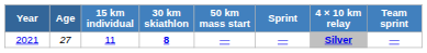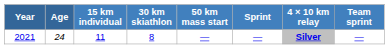2021 | Age: 27 -> 24
2021 | 30 km skiathlon: bold -> normal
